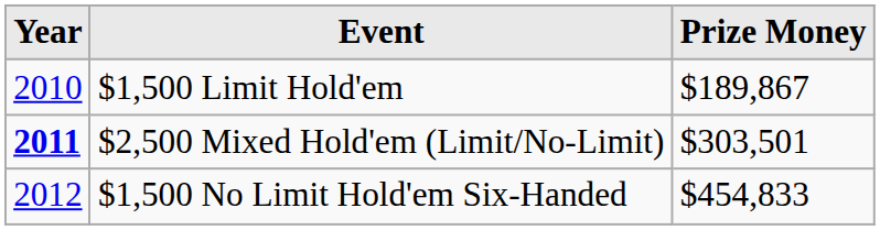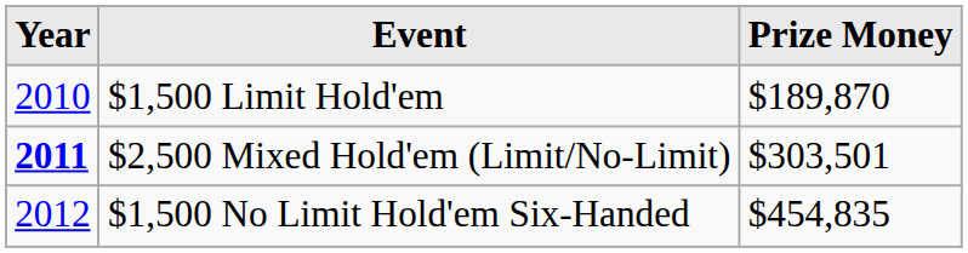$1,500 Limit Hold'em | Prize Money: $189,867 -> $189,870
$1,500 No Limit Hold'em Six-Handed | Prize Money: $454,833 -> $454,835
